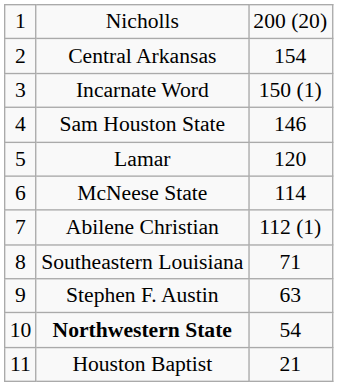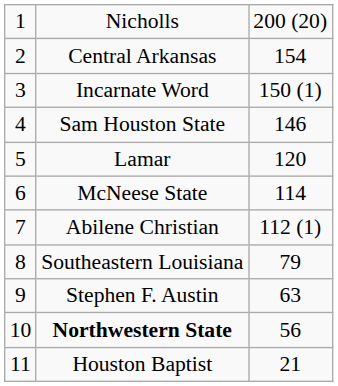Southeastern Louisiana | column 3: 71 -> 79
Northwestern State | column 3: 54 -> 56
